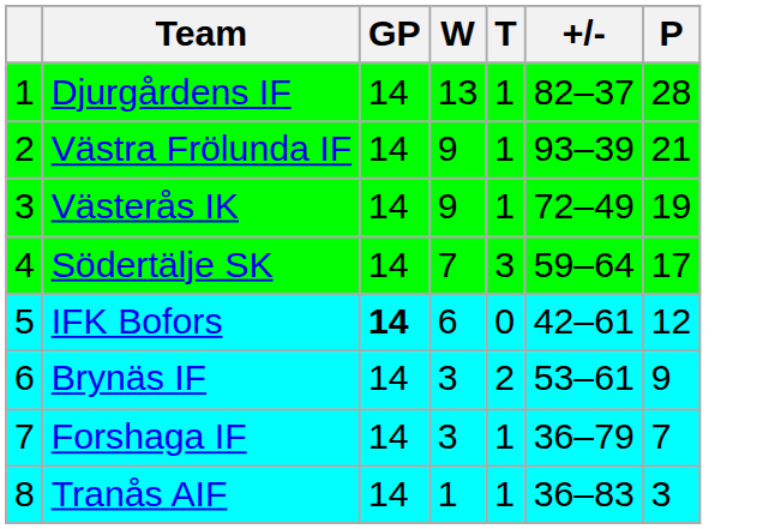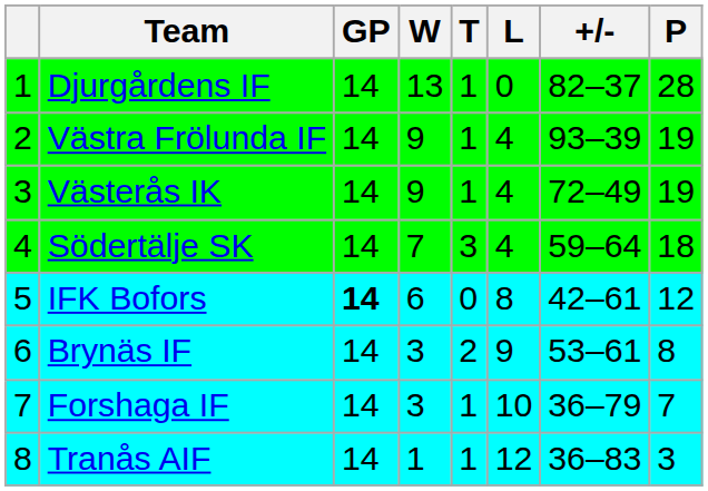+ column: L | 0 | 4 | 4 | 4 | 8 | 9 | 10 | 12
Västra Frölunda IF | P: 21 -> 19
Södertälje SK | P: 17 -> 18
Brynäs IF | P: 9 -> 8
